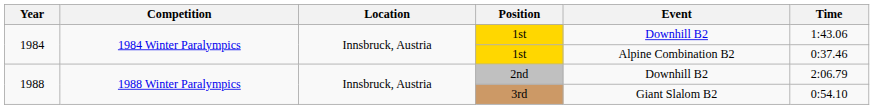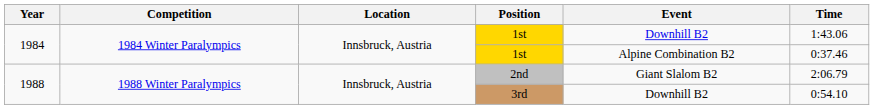2nd | Event: Downhill B2 -> Giant Slalom B2
3rd | Event: Giant Slalom B2 -> Downhill B2
